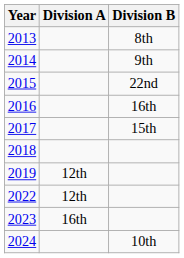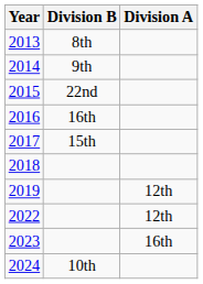columns swapped: Division A <-> Division B
